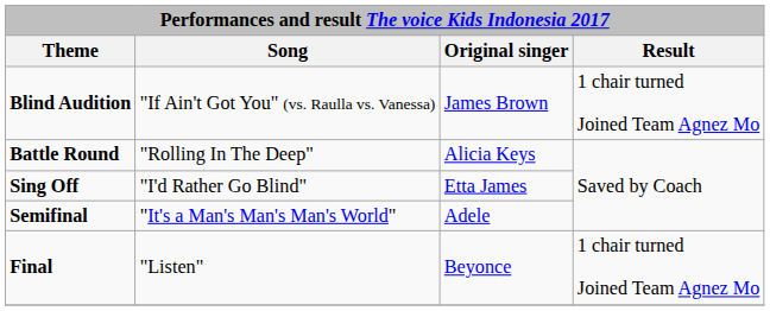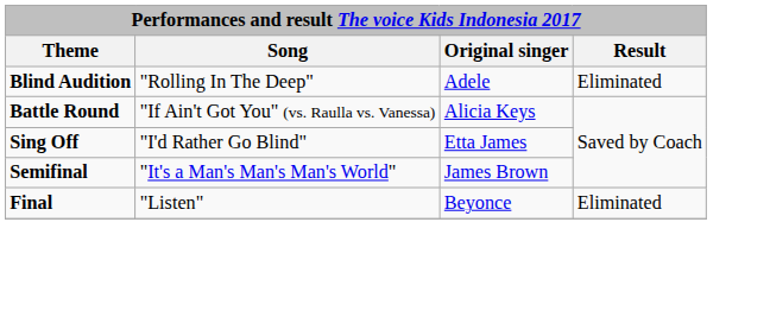Blind Audition | Song: "If Ain't Got You" (vs. Raulla vs. Vanessa) -> "Rolling In The Deep"
Blind Audition | Original singer: James Brown -> Adele
Blind Audition | Result: 1 chair turned Joined Team Agnez Mo -> Eliminated
Battle Round | Song: "Rolling In The Deep" -> "If Ain't Got You" (vs. Raulla vs. Vanessa)
Semifinal | Original singer: Adele -> James Brown
Final | Result: 1 chair turned Joined Team Agnez Mo -> Eliminated
